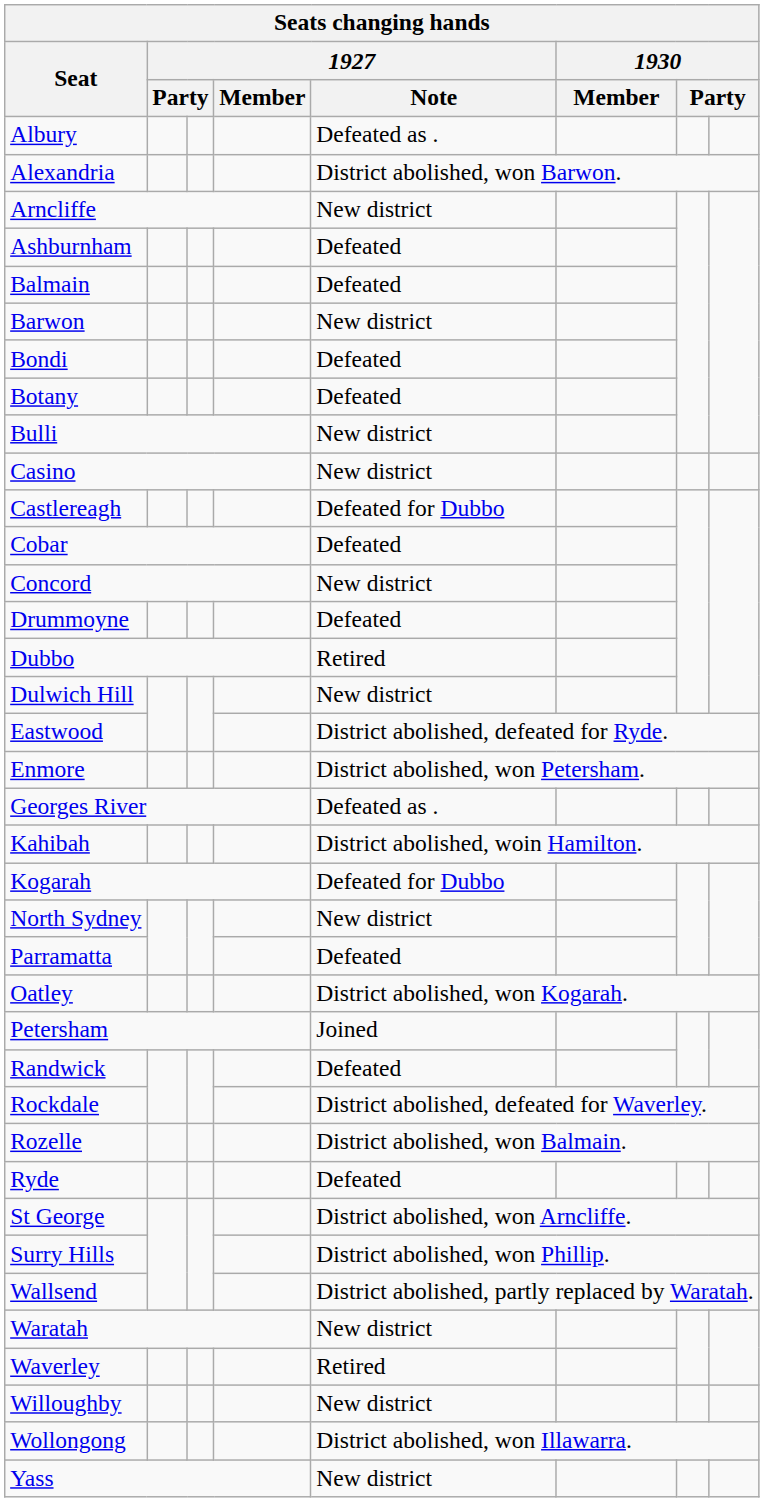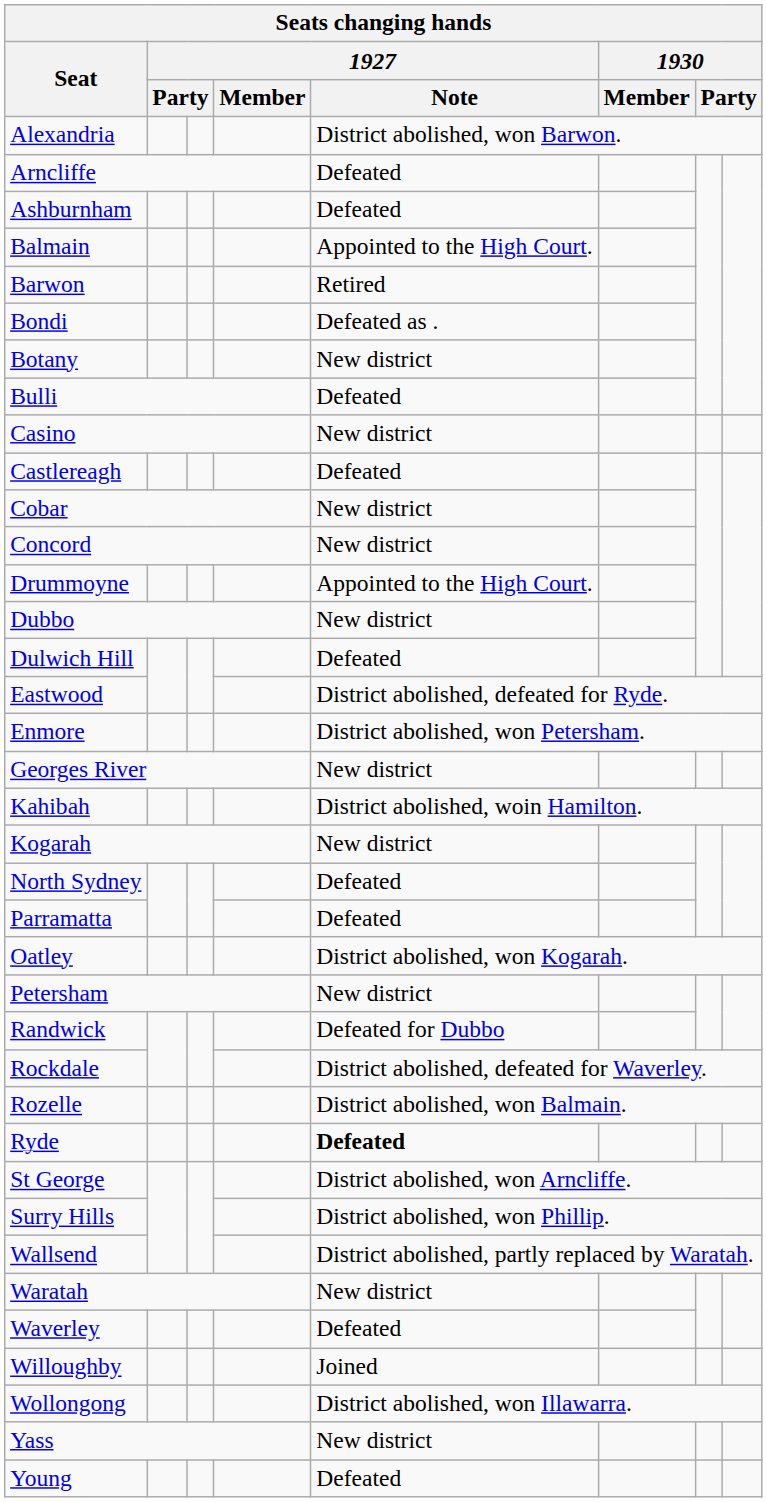- row: Albury | Defeated as .
Arncliffe | 1927 / Note: New district -> Defeated
Balmain | 1927 / Note: Defeated -> Appointed to the High Court.
Barwon | 1927 / Note: New district -> Retired
Bondi | 1927 / Note: Defeated -> Defeated as .
Botany | 1927 / Note: Defeated -> New district
Bulli | 1927 / Note: New district -> Defeated
Castlereagh | 1927 / Note: Defeated for Dubbo -> Defeated
Cobar | 1927 / Note: Defeated -> New district
Drummoyne | 1927 / Note: Defeated -> Appointed to the High Court.
Dubbo | 1927 / Note: Retired -> New district
Dulwich Hill | 1927 / Note: New district -> Defeated
Georges River | 1927 / Note: Defeated as . -> New district
Kogarah | 1927 / Note: Defeated for Dubbo -> New district
North Sydney | 1927 / Note: New district -> Defeated
Petersham | 1927 / Note: Joined -> New district
Randwick | 1927 / Note: Defeated -> Defeated for Dubbo
Ryde | 1927 / Note: normal -> bold
Waverley | 1927 / Note: Retired -> Defeated
Willoughby | 1927 / Note: New district -> Joined
+ row: Young | Defeated
